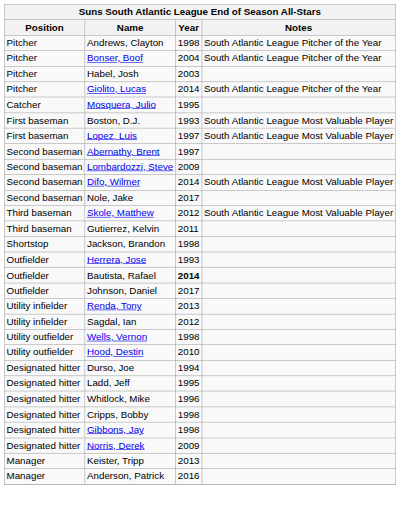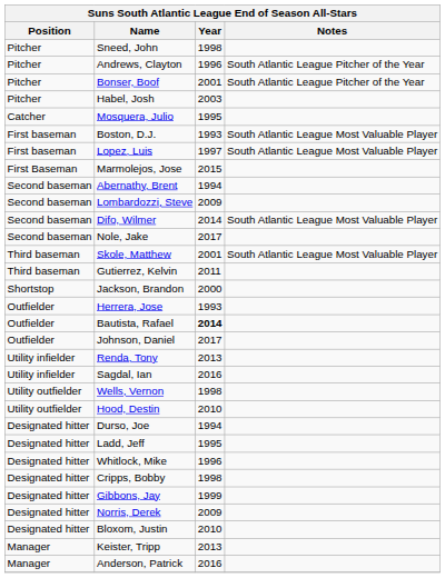+ row: Pitcher | Sneed, John | 1998
Andrews, Clayton | Year: 1998 -> 1996
Bonser, Boof | Year: 2004 -> 2001
- row: Pitcher | Giolito, Lucas | 2014 | South Atlantic League Pitcher of the Year
+ row: First Baseman | Marmolejos, Jose | 2015
Abernathy, Brent | Year: 1997 -> 1994
Skole, Matthew | Year: 2012 -> 2001
Jackson, Brandon | Year: 1998 -> 2000
Sagdal, Ian | Year: 2012 -> 2016
Gibbons, Jay | Year: 1998 -> 1999
+ row: Designated hitter | Bloxom, Justin | 2010
